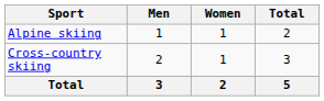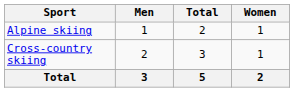columns swapped: Women <-> Total
